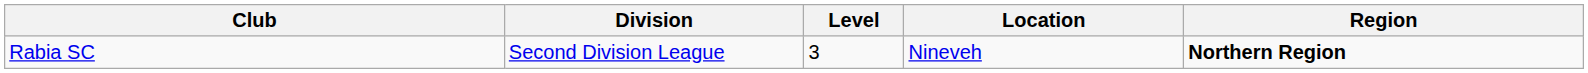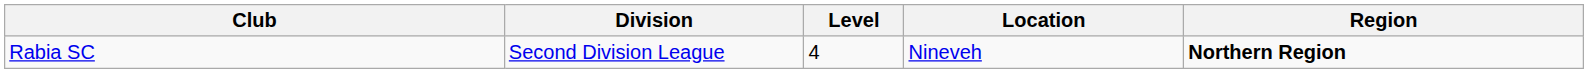Rabia SC | Level: 3 -> 4
